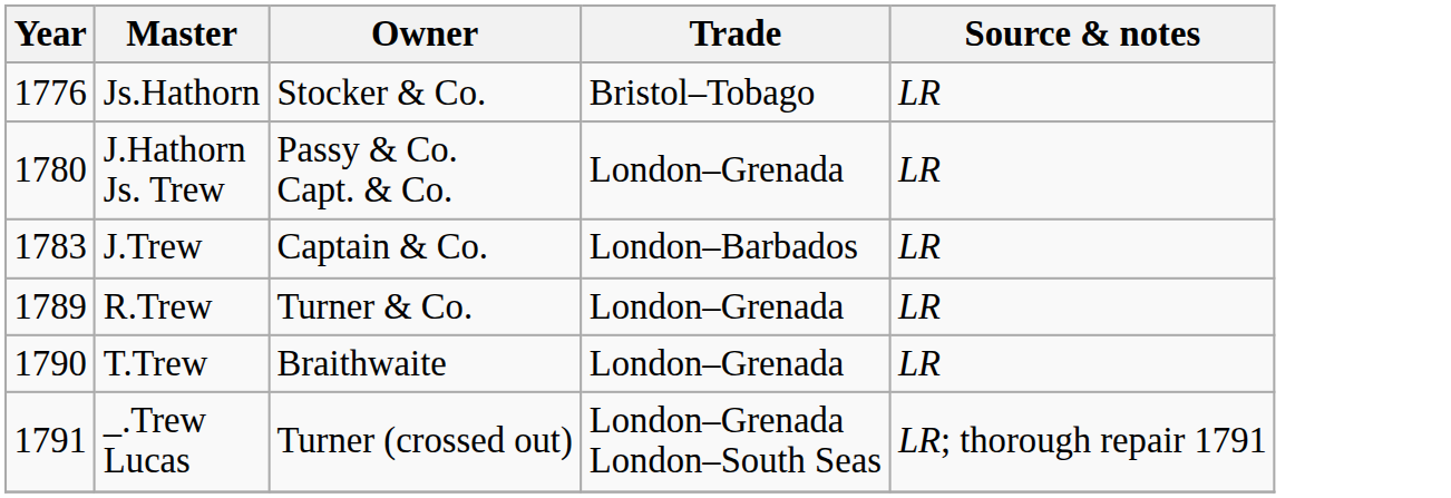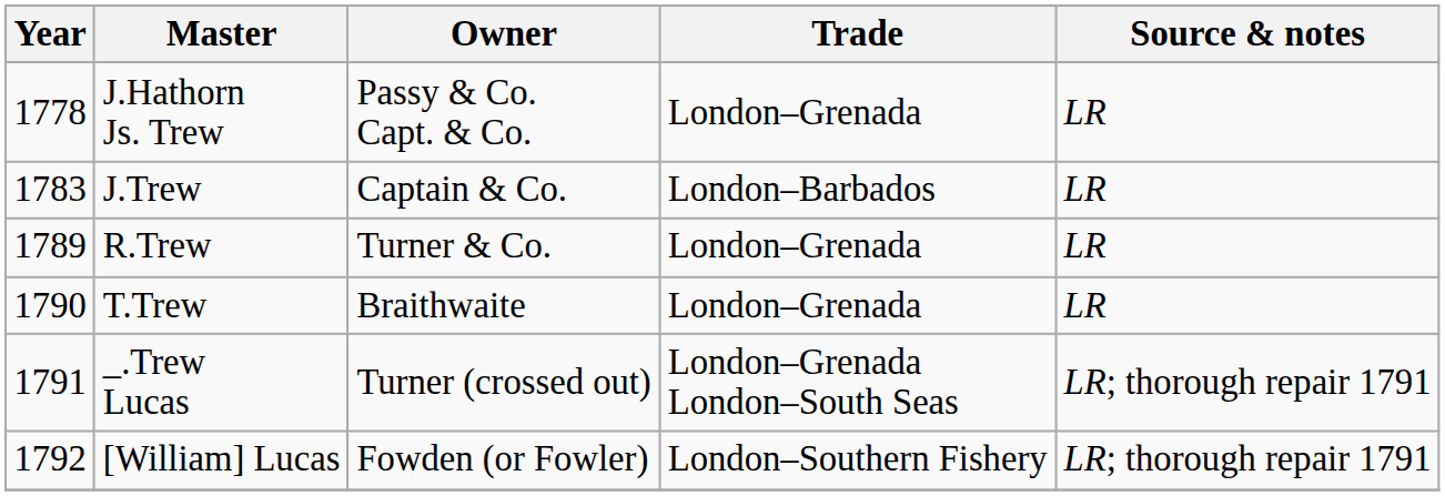- row: 1776 | Js.Hathorn | Stocker & Co. | Bristol–Tobago | LR
J.Hathorn Js. Trew | Year: 1780 -> 1778
+ row: 1792 | [William] Lucas | Fowden (or Fowler) | London–Southern Fishery | LR; thorough repair 1791
